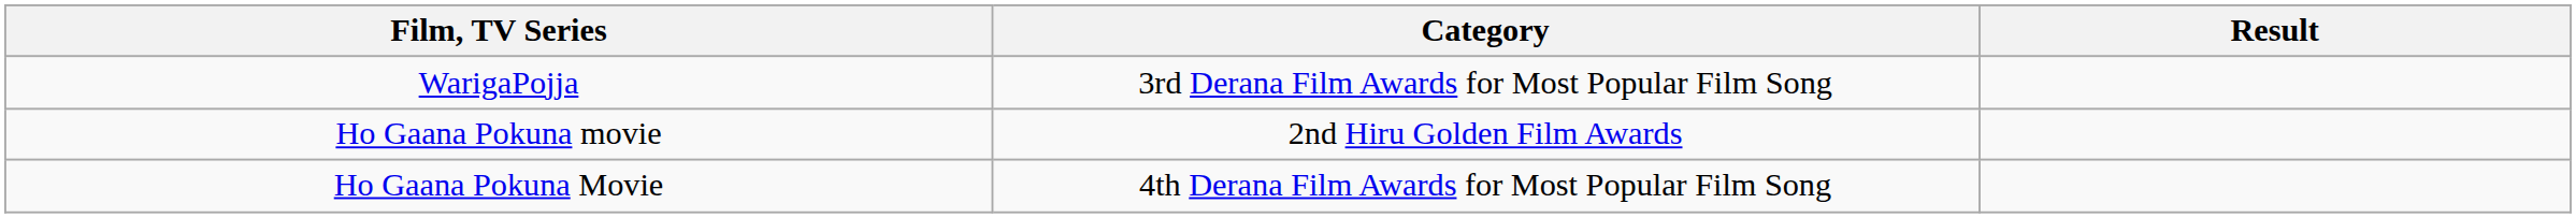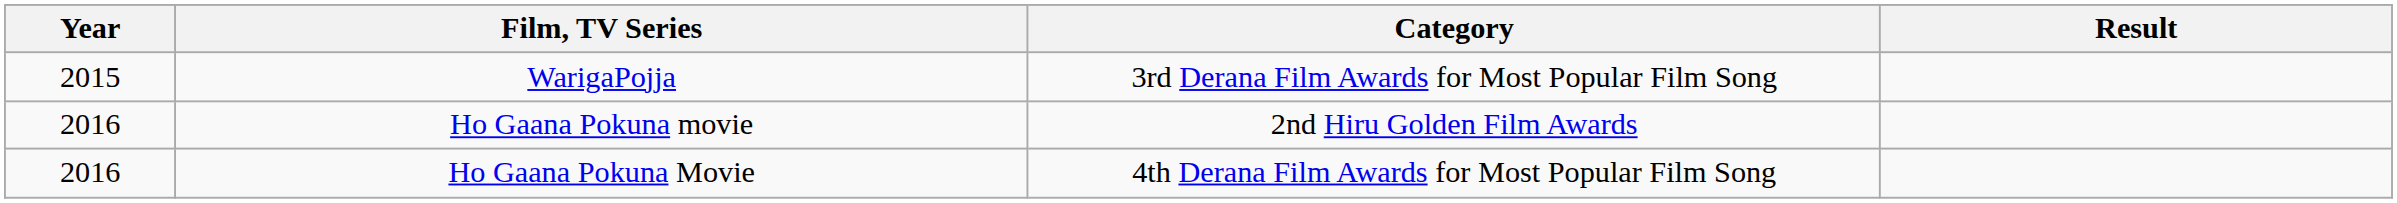+ column: Year | 2015 | 2016 | 2016
